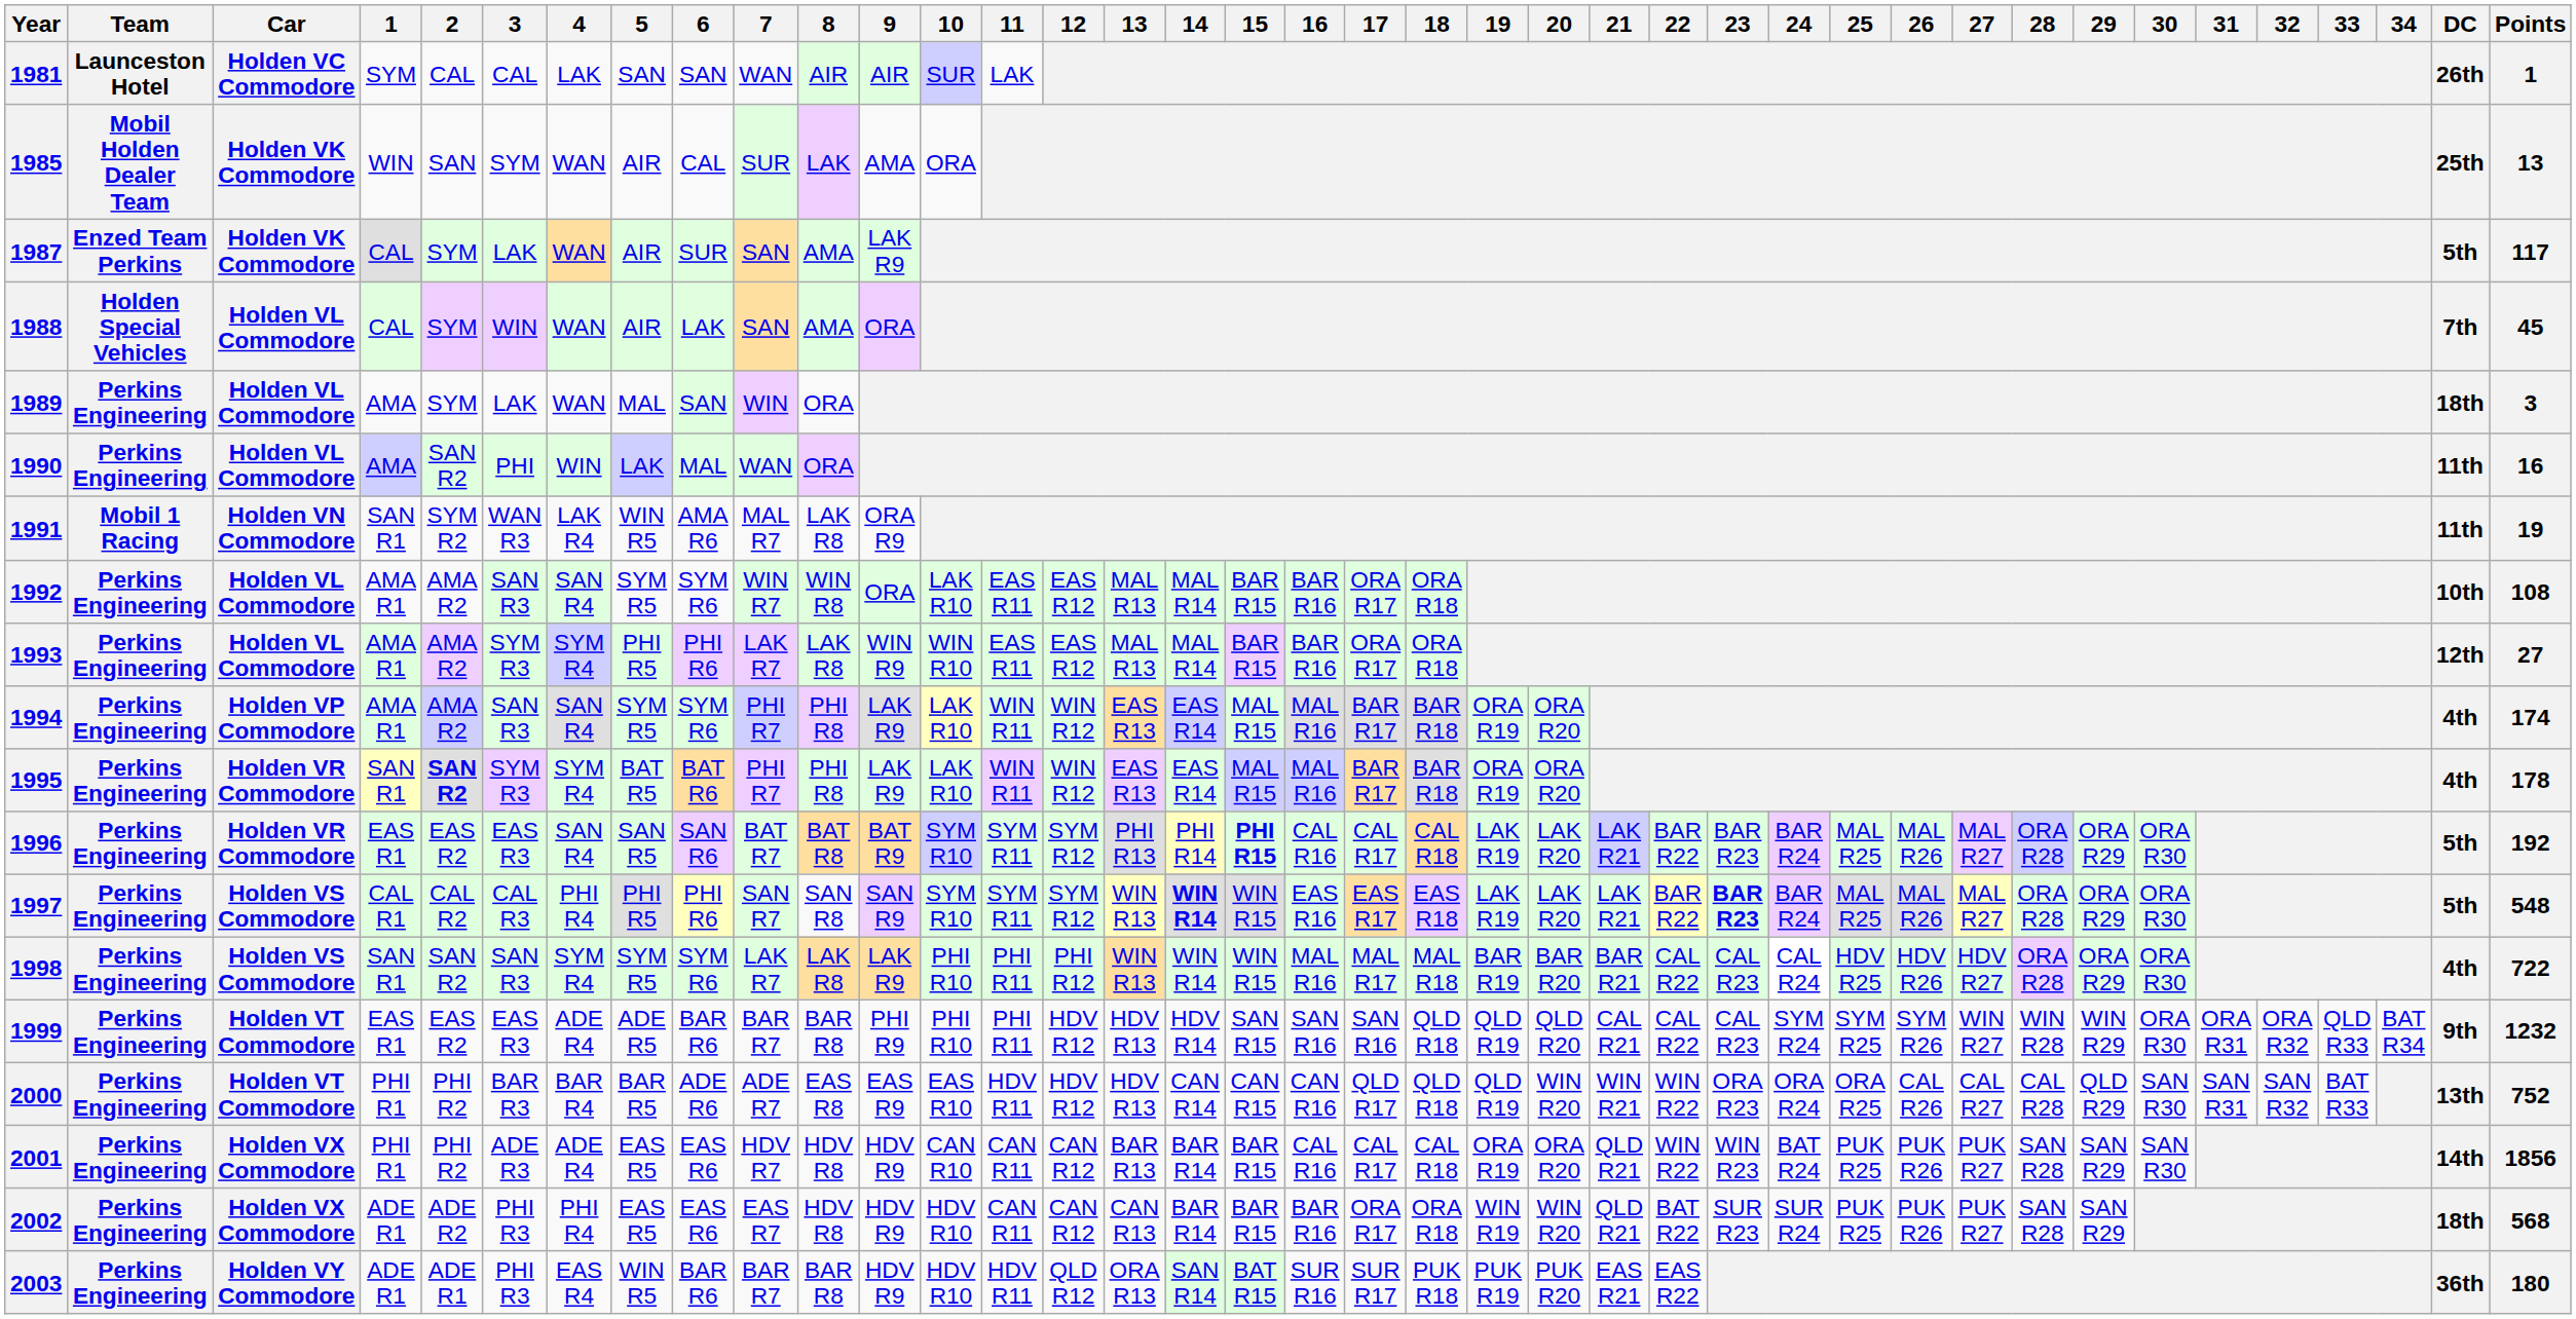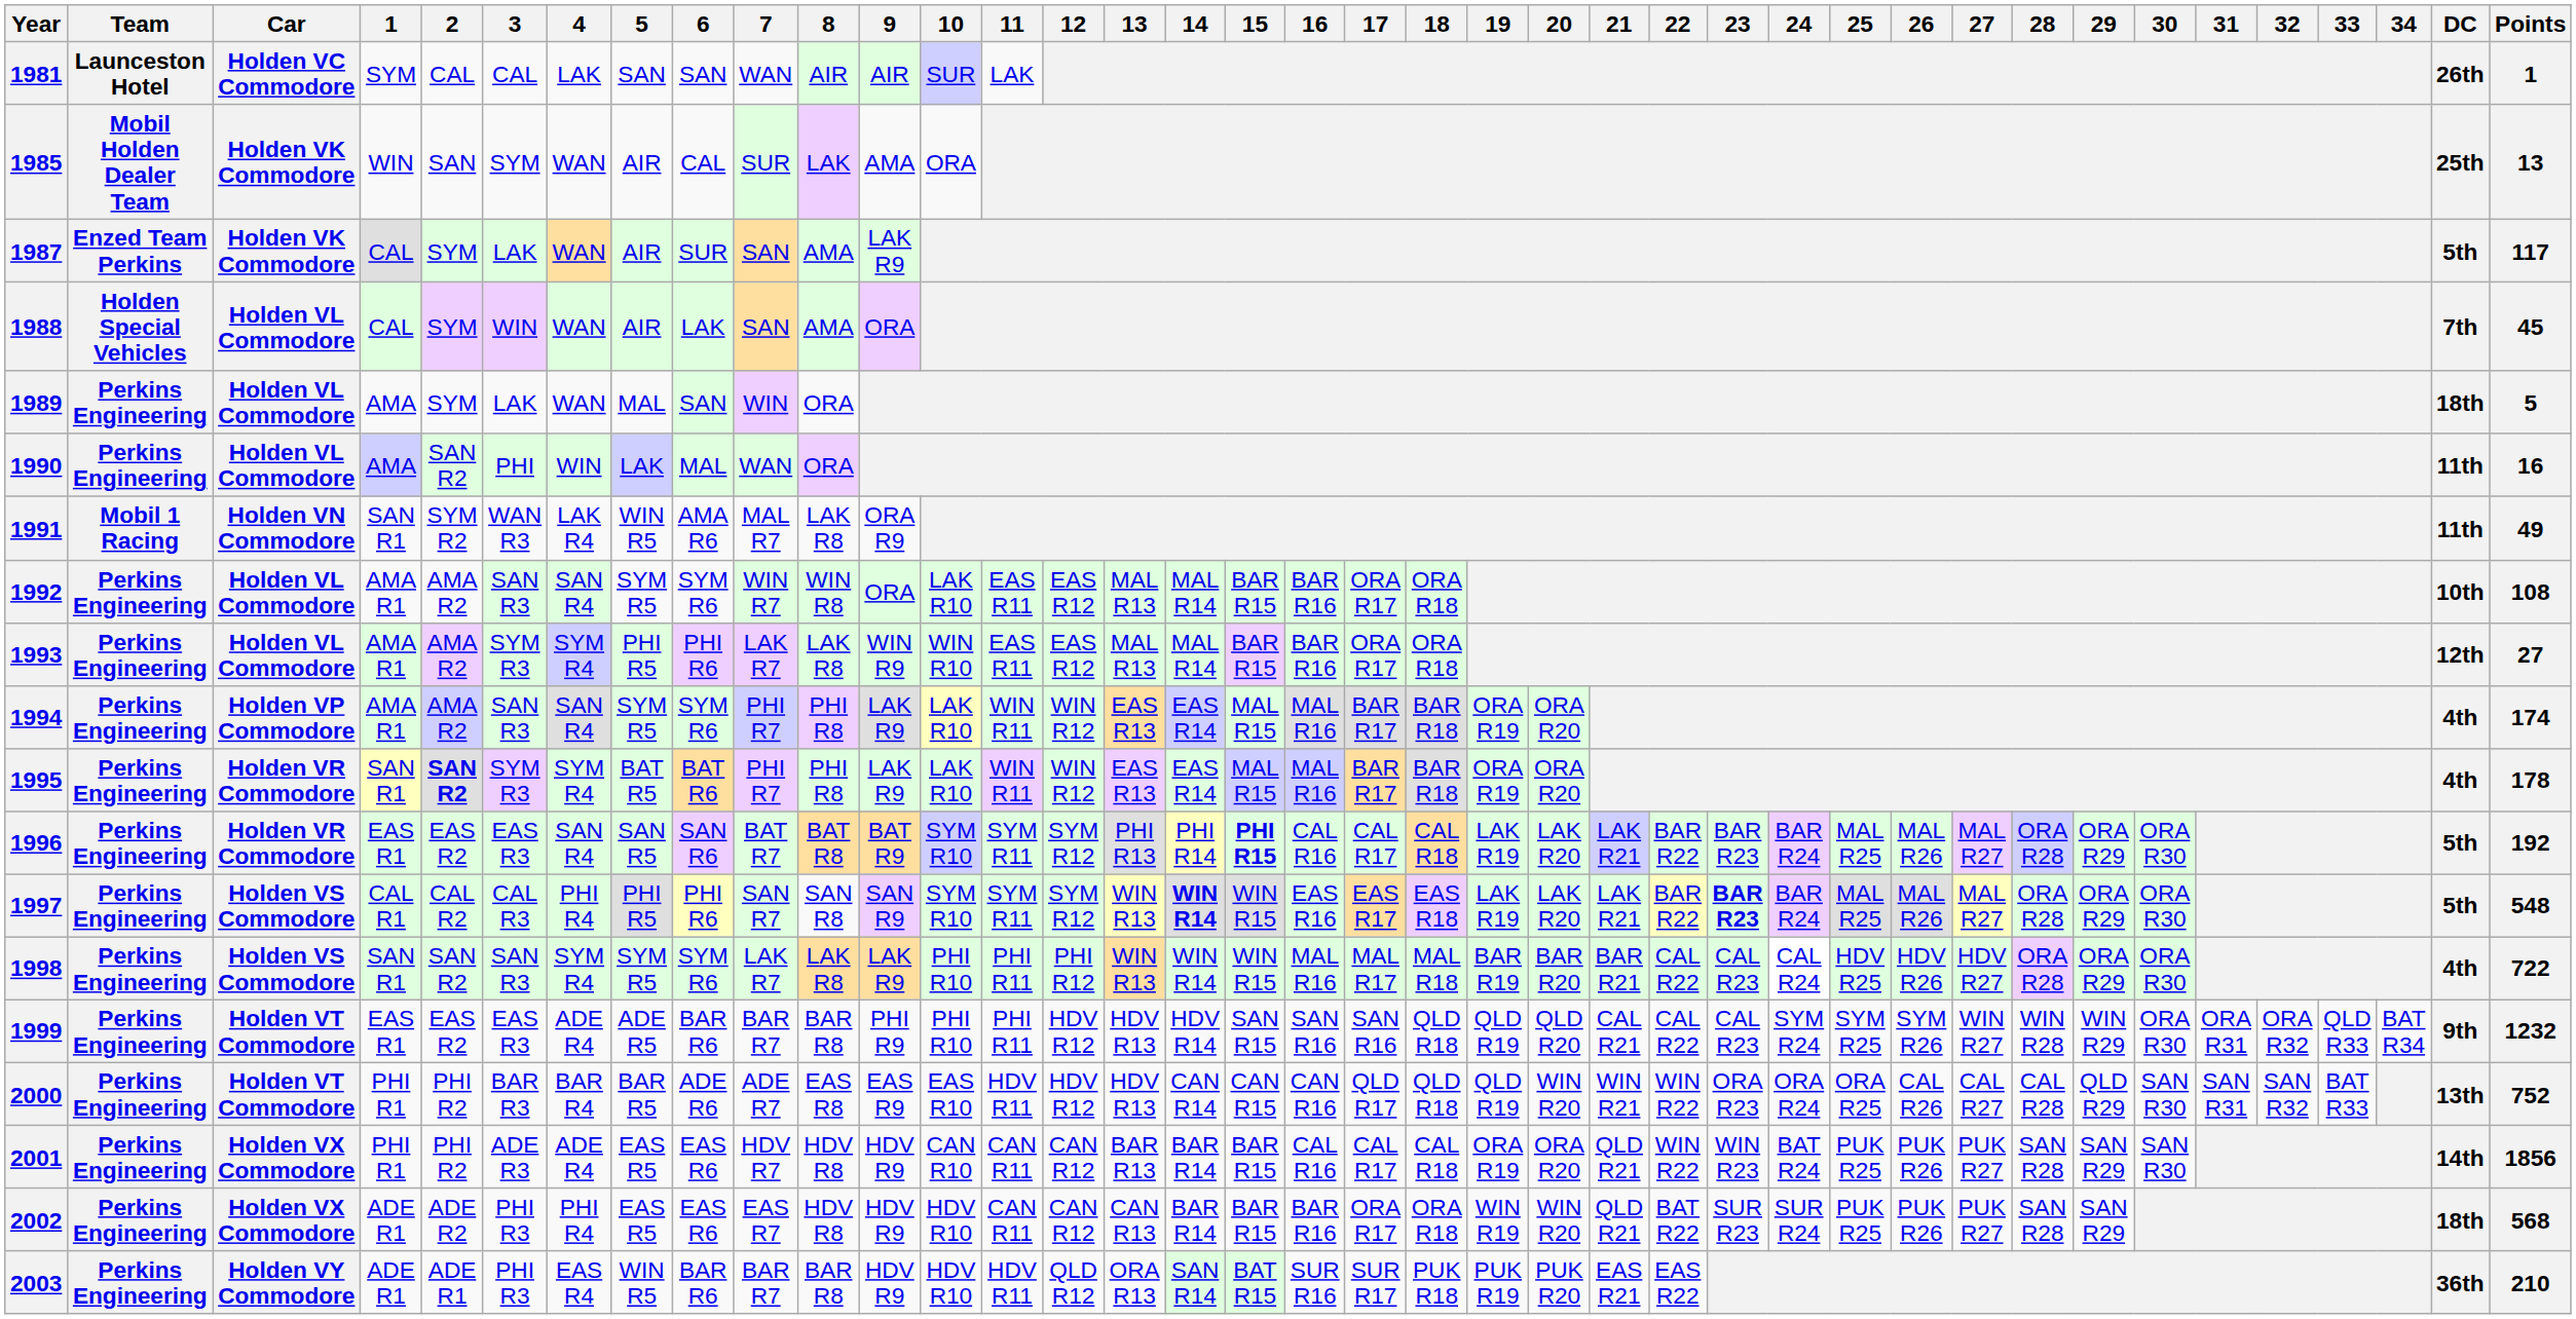1989 | Points: 3 -> 5
1991 | Points: 19 -> 49
2003 | Points: 180 -> 210
